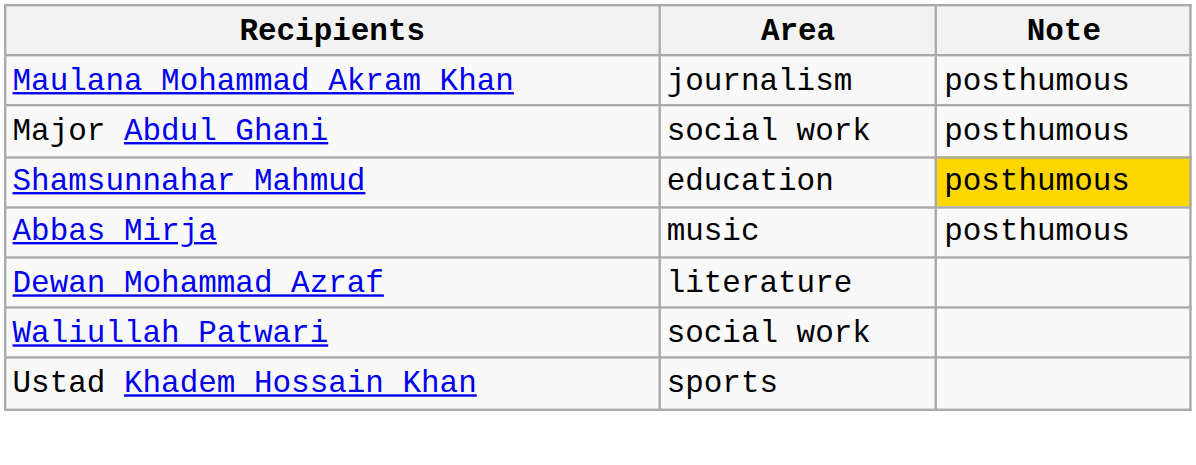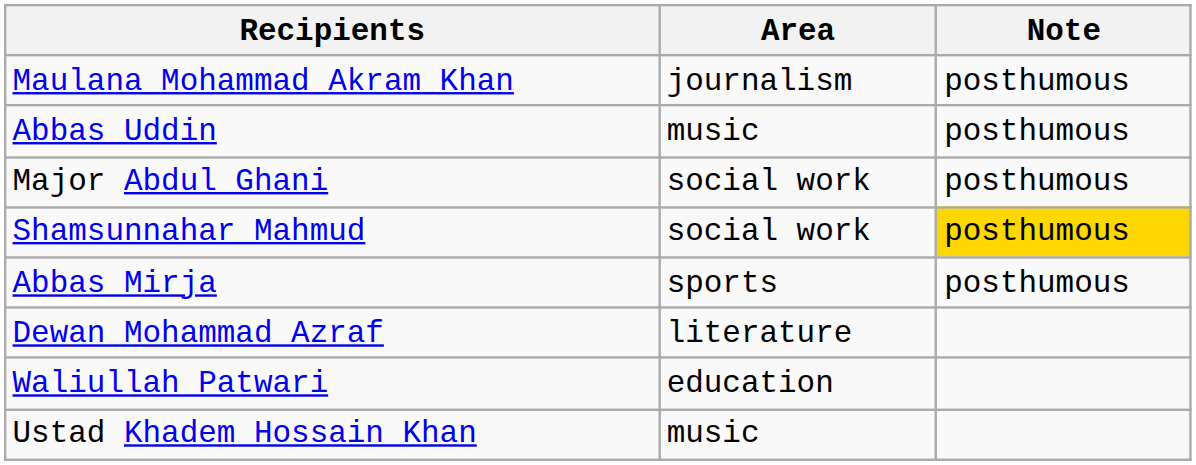+ row: Abbas Uddin | music | posthumous
Shamsunnahar Mahmud | Area: education -> social work
Abbas Mirja | Area: music -> sports
Waliullah Patwari | Area: social work -> education
Ustad Khadem Hossain Khan | Area: sports -> music
